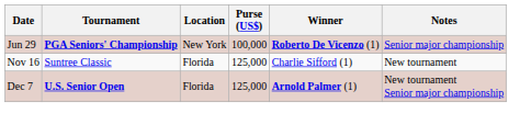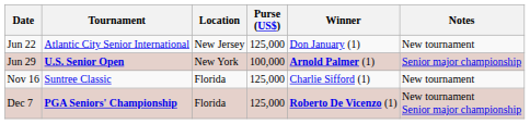+ row: Jun 22 | Atlantic City Senior International | New Jersey | 125,000 | Don January (1) | New tournament
Jun 29 | Tournament: PGA Seniors' Championship -> U.S. Senior Open
Jun 29 | Winner: Roberto De Vicenzo (1) -> Arnold Palmer (1)
Dec 7 | Tournament: U.S. Senior Open -> PGA Seniors' Championship
Dec 7 | Winner: Arnold Palmer (1) -> Roberto De Vicenzo (1)
